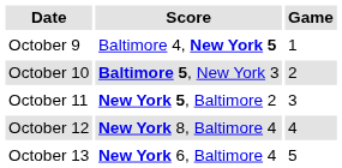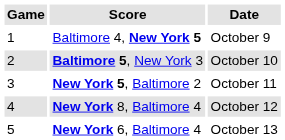columns swapped: Game <-> Date
